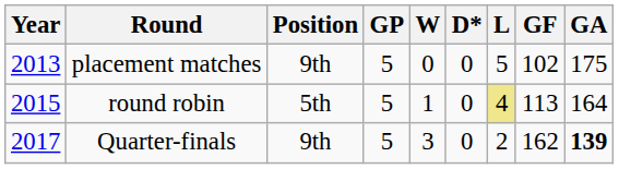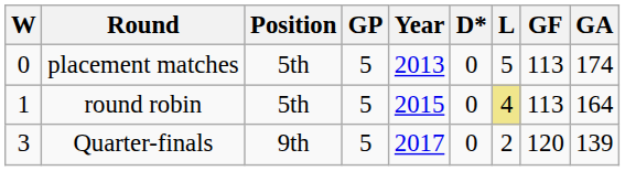columns swapped: Year <-> W
placement matches | Position: 9th -> 5th
placement matches | GF: 102 -> 113
placement matches | GA: 175 -> 174
Quarter-finals | GF: 162 -> 120
Quarter-finals | GA: bold -> normal
